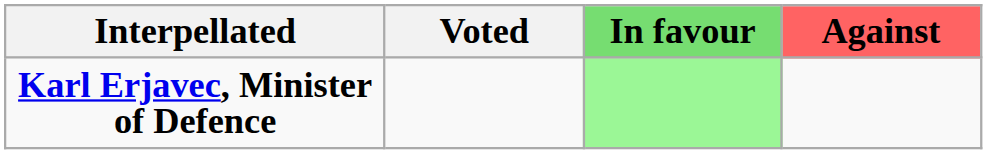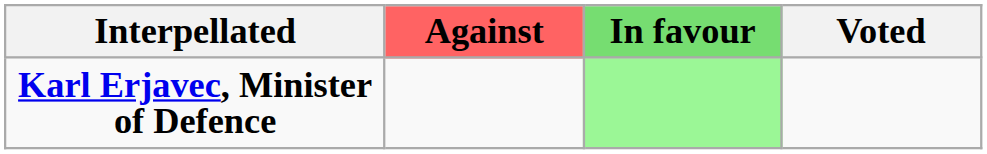columns swapped: Voted <-> Against
